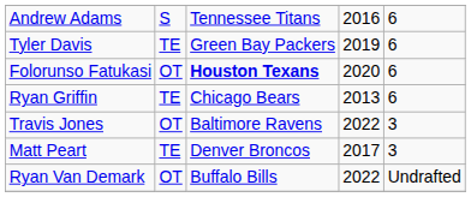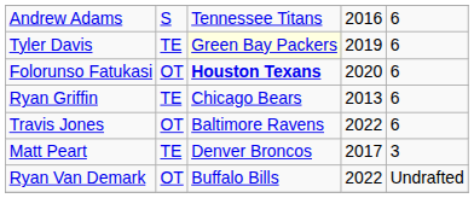Tyler Davis | column 3: no background -> lightyellow background
Travis Jones | column 5: 3 -> 6
